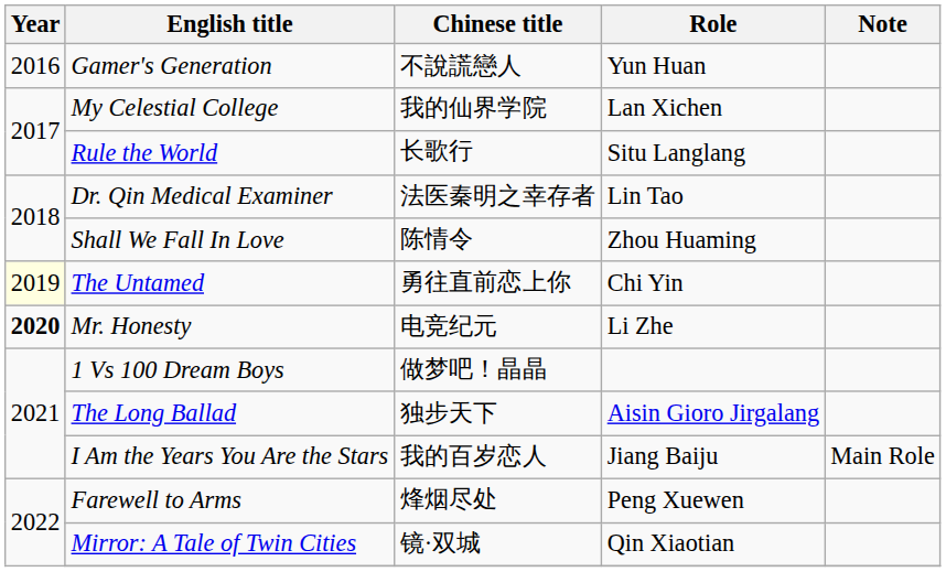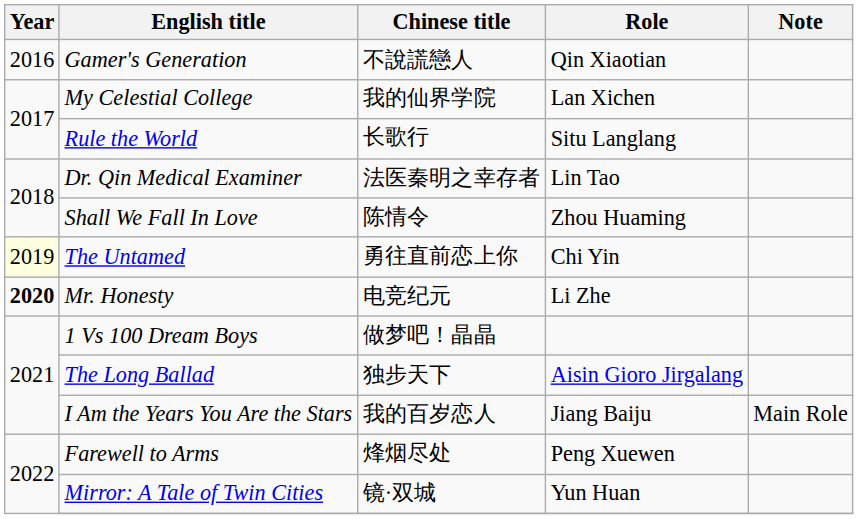Gamer's Generation | Role: Yun Huan -> Qin Xiaotian
Mirror: A Tale of Twin Cities | Role: Qin Xiaotian -> Yun Huan
